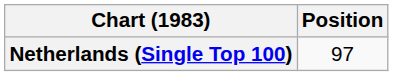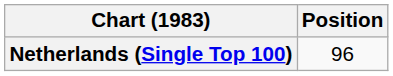Netherlands (Single Top 100) | Position: 97 -> 96
